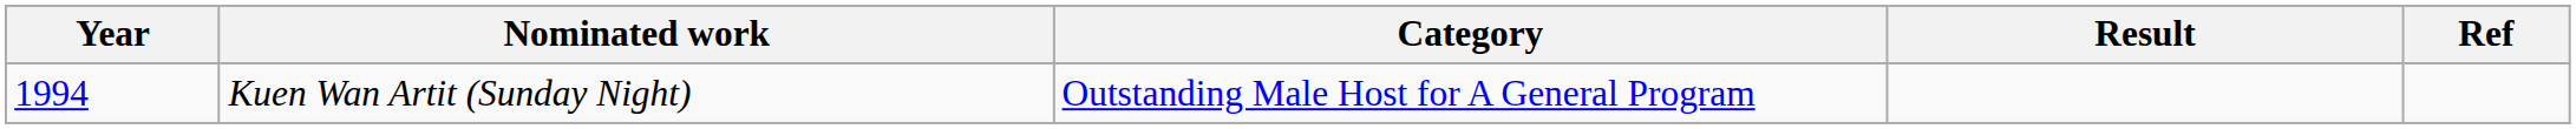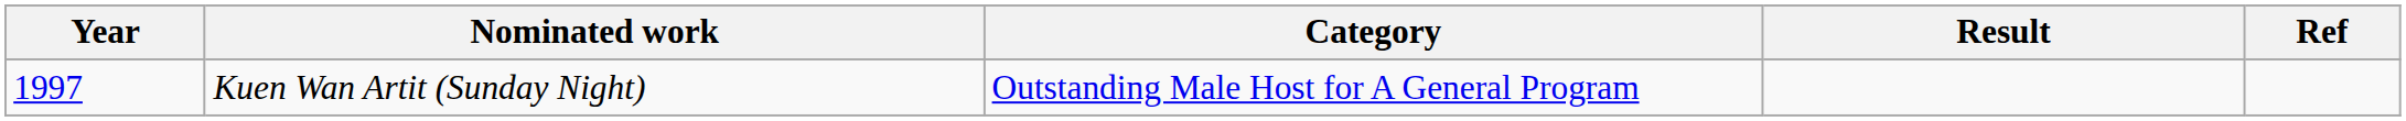Kuen Wan Artit (Sunday Night) | Year: 1994 -> 1997
